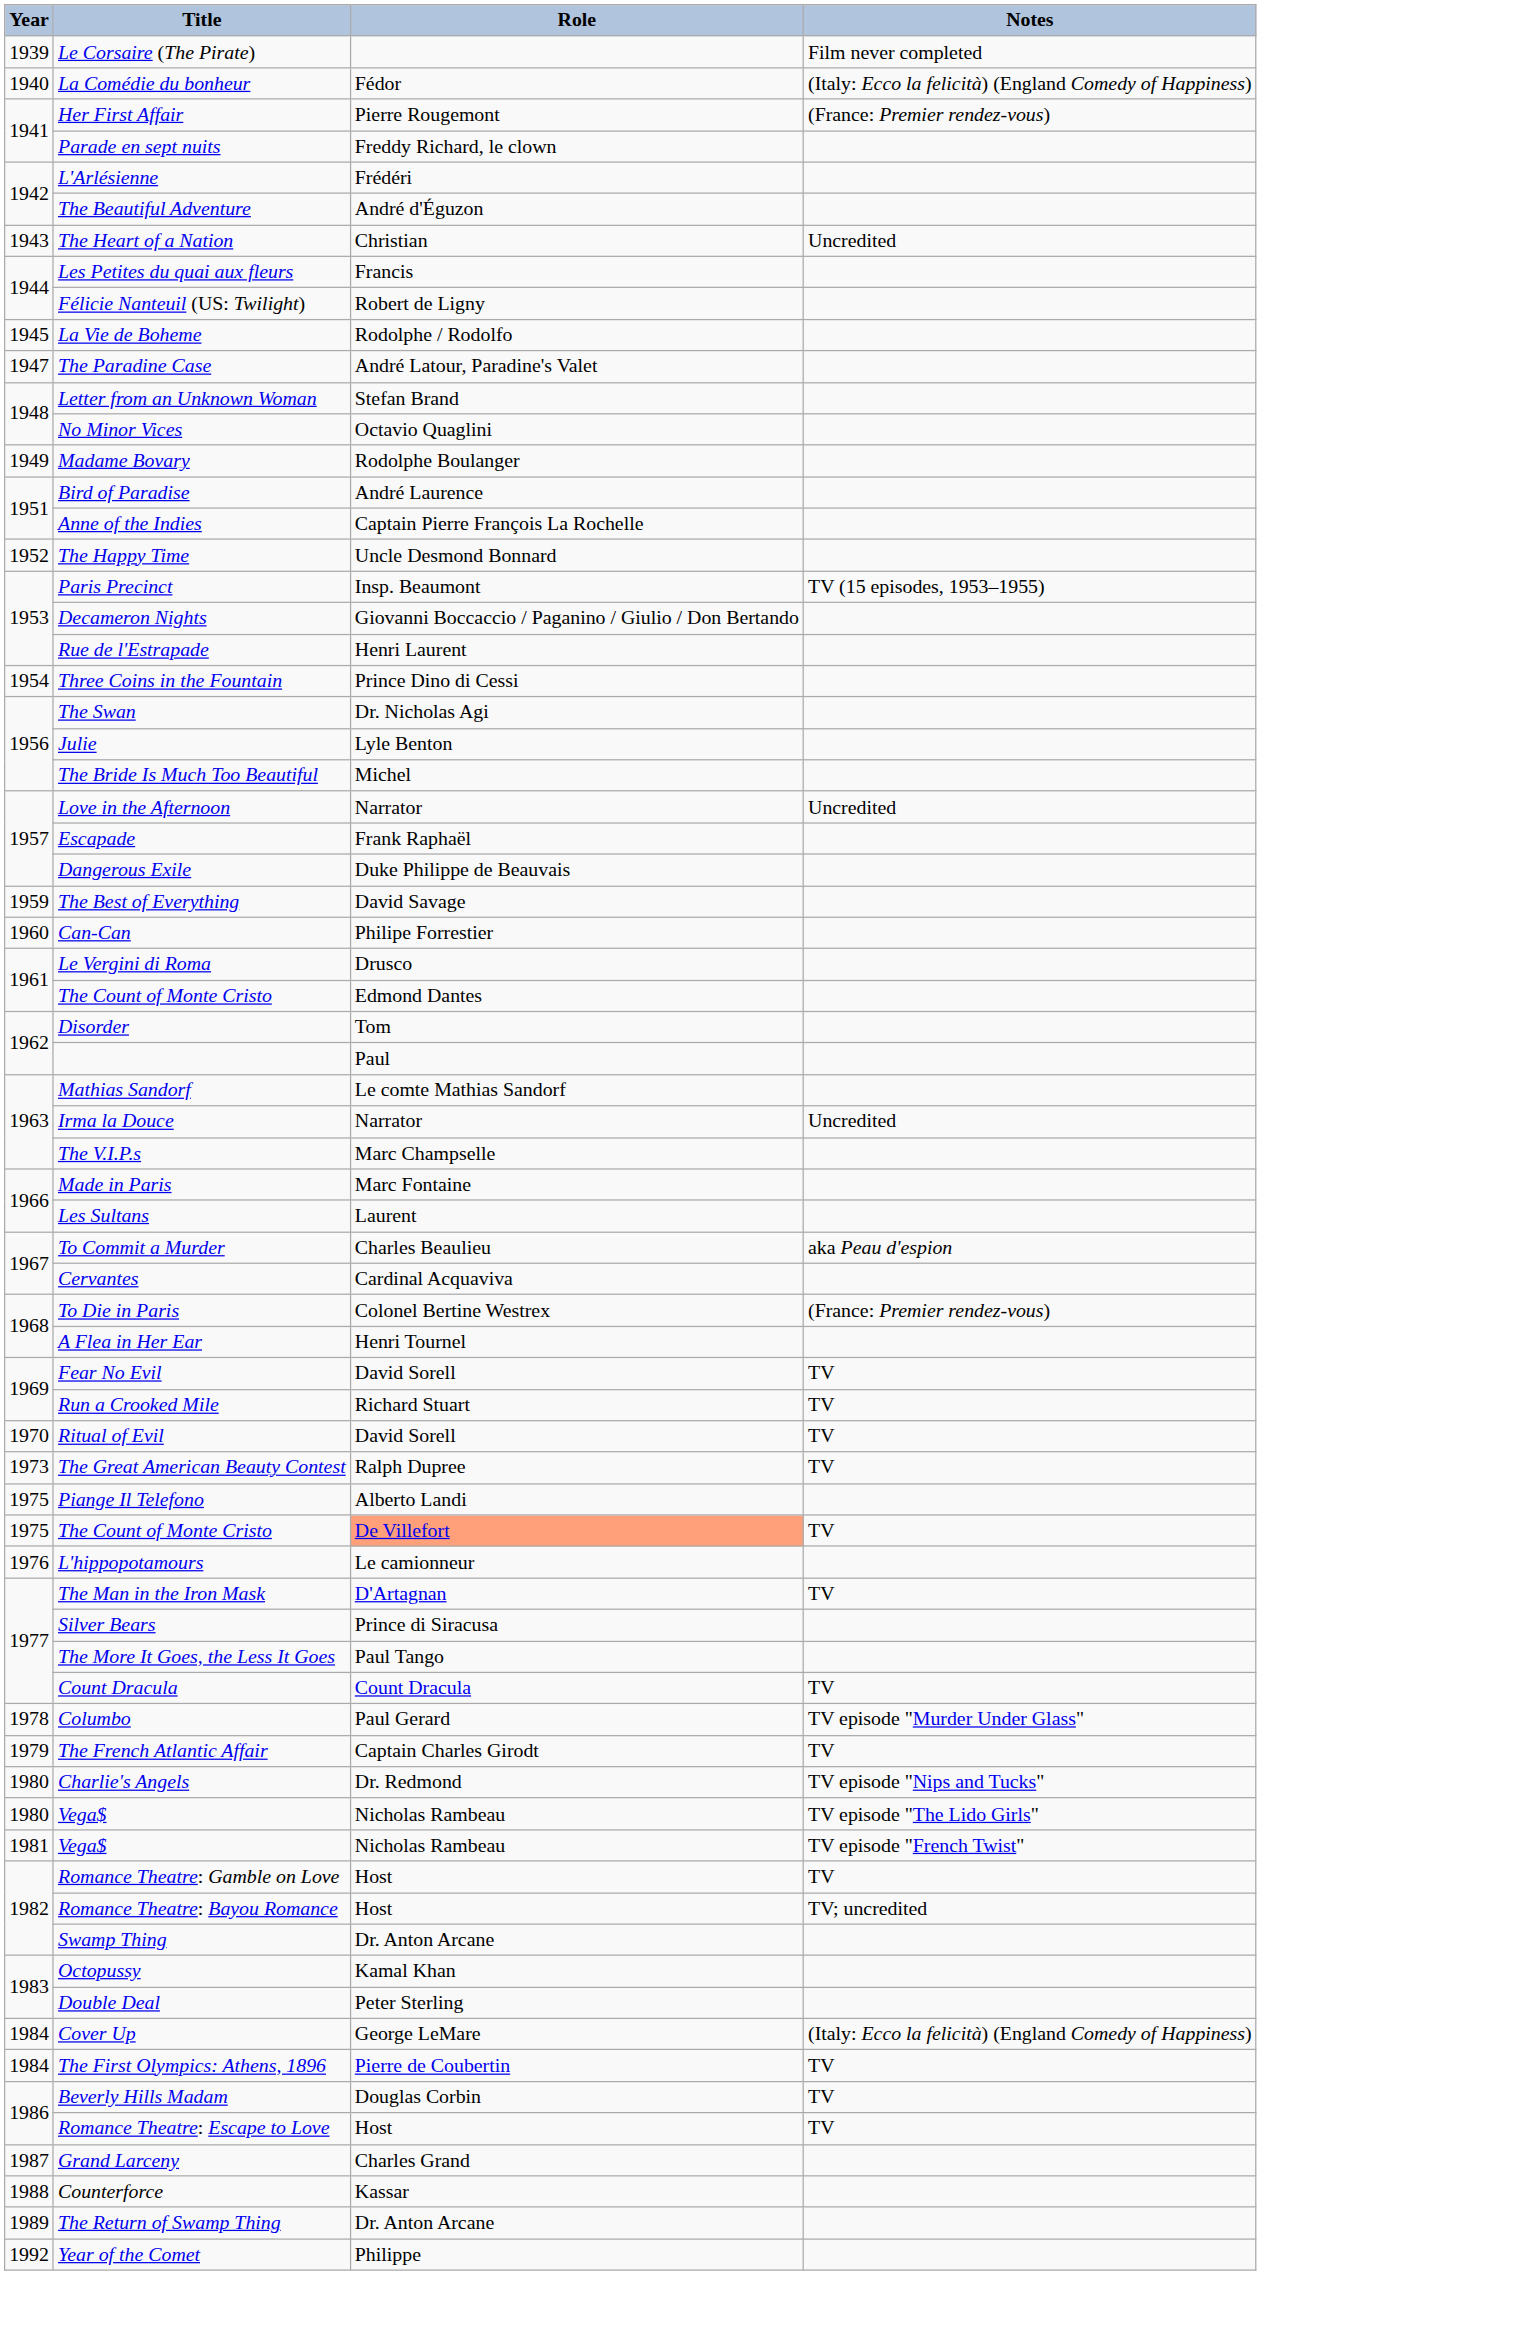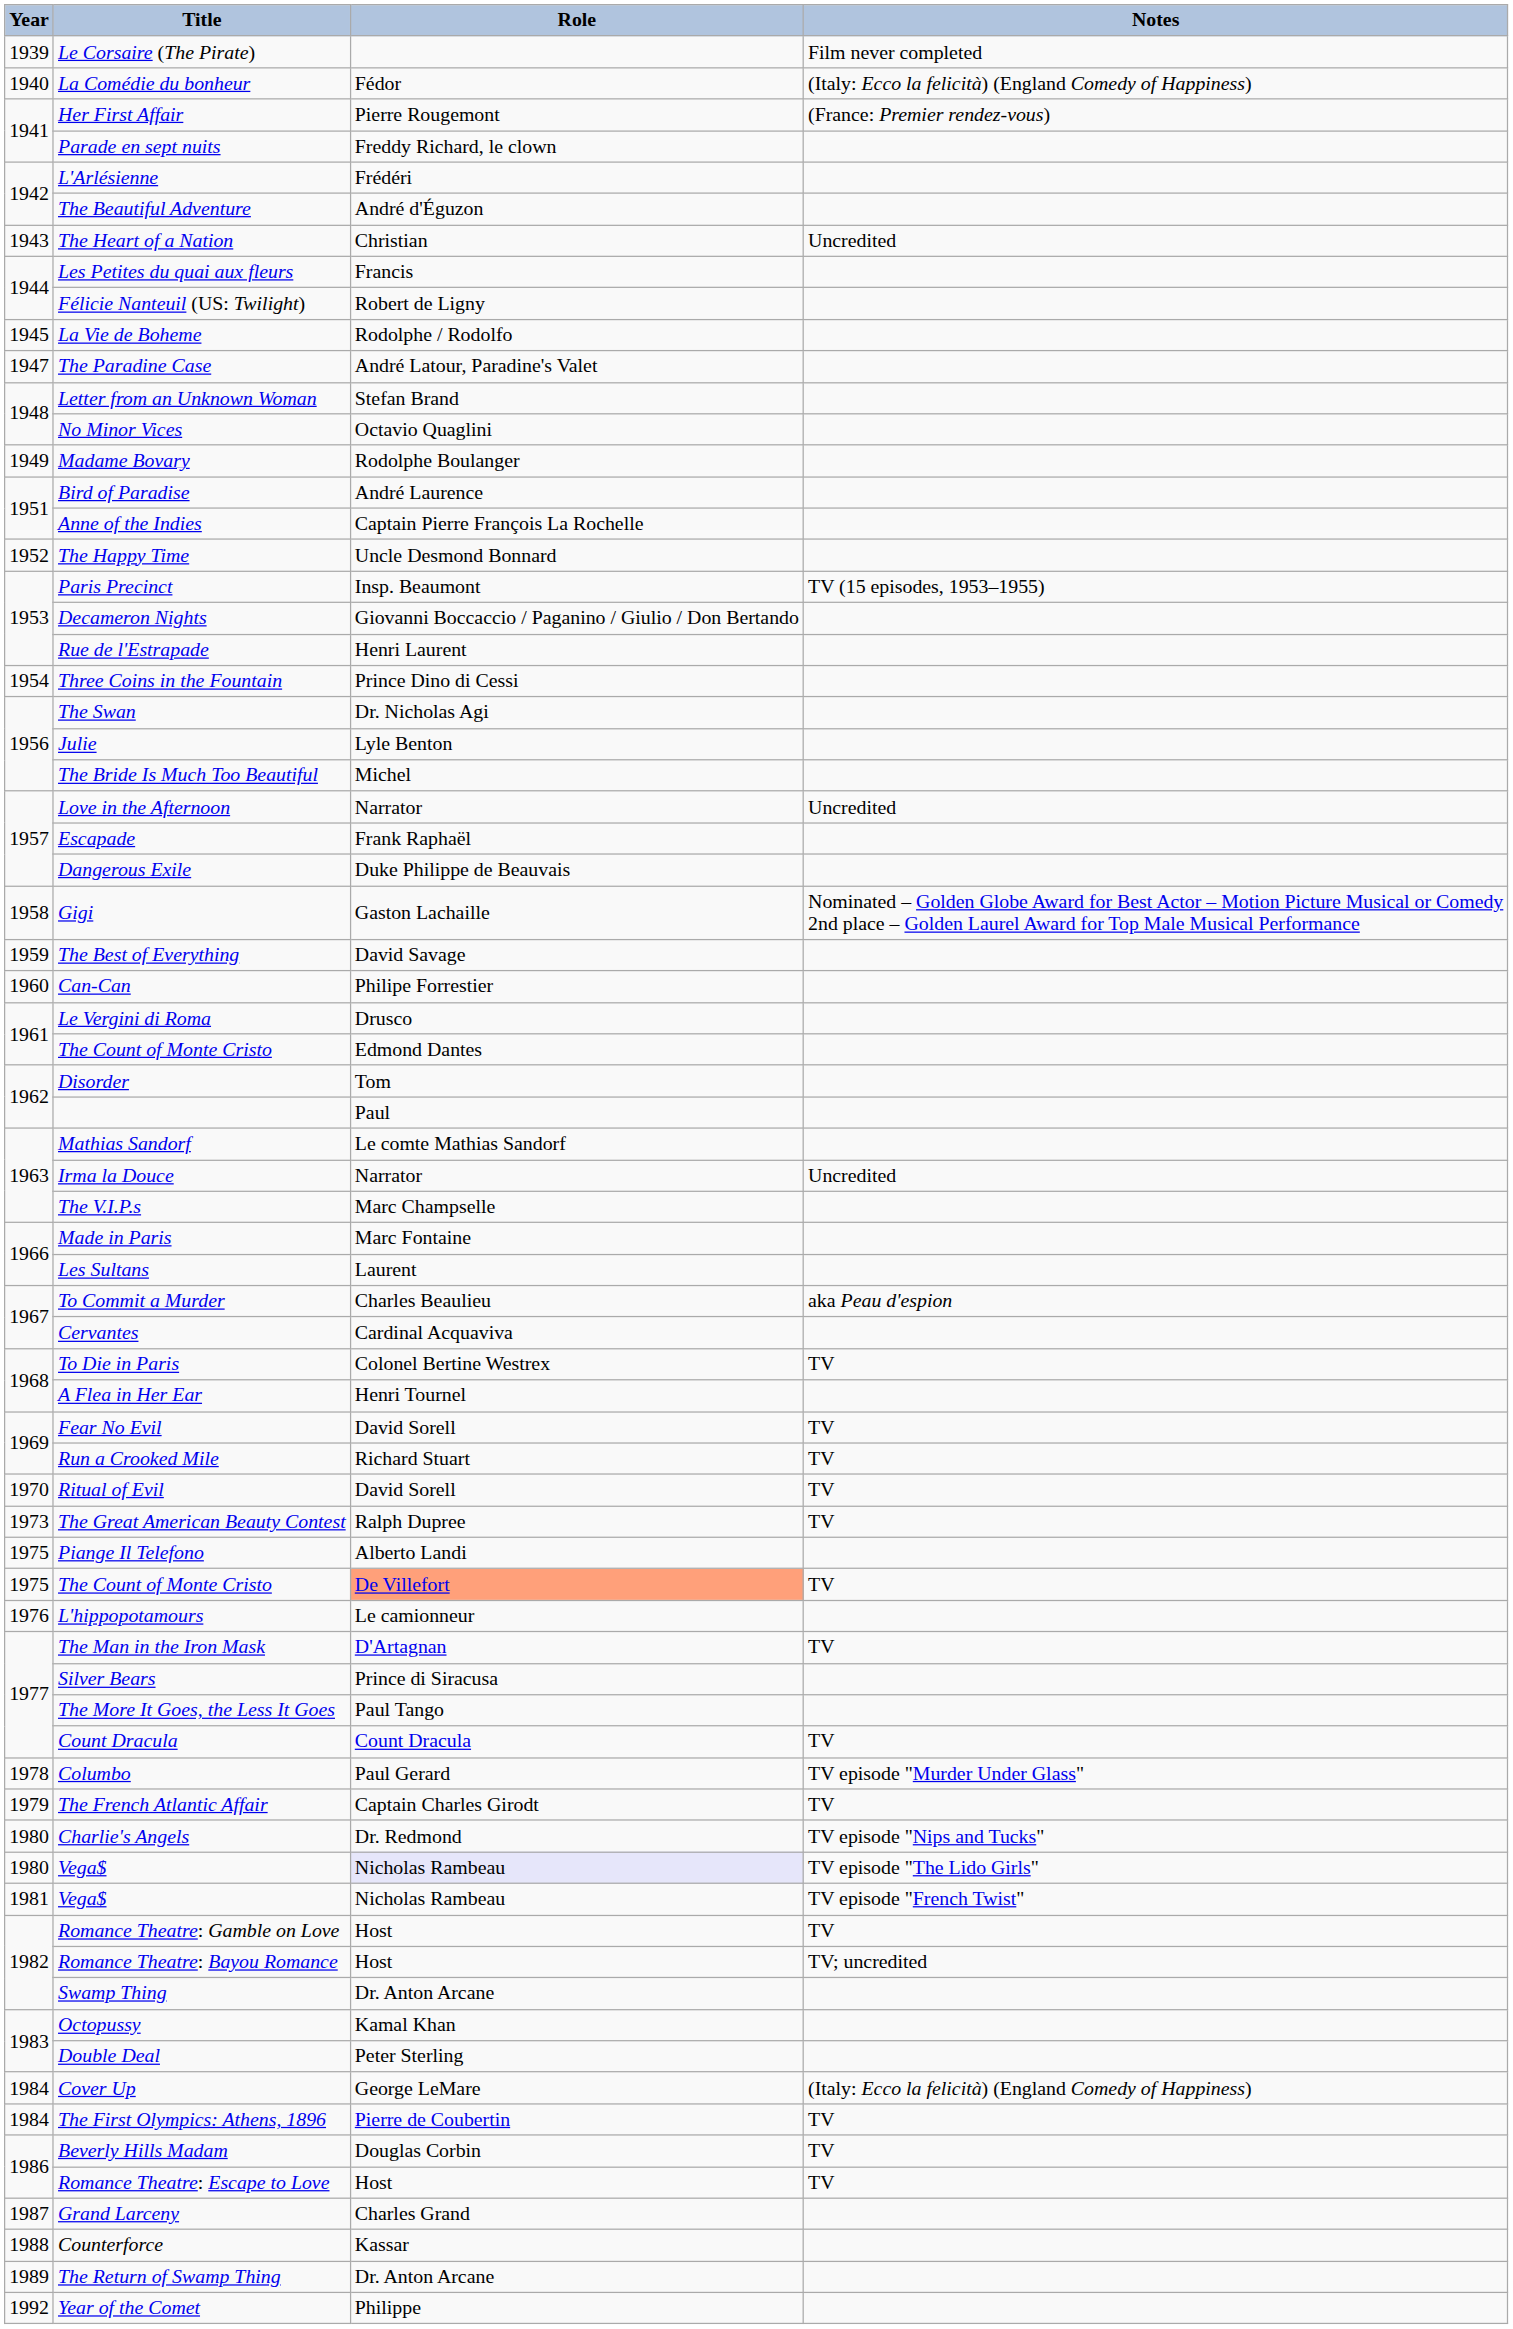+ row: 1958 | Gigi | Gaston Lachaille | Nominated – Golden Globe Award for Best Actor – Motion Picture Musical or Comedy 2nd place – Golden Laurel Award for Top Male Musical Performance
To Die in Paris | Notes: (France: Premier rendez-vous) -> TV
1980 / Vega$ | Role: no background -> lavender background
